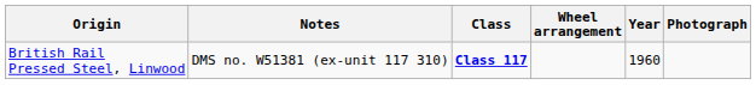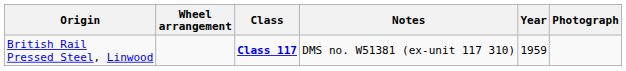columns swapped: Wheel arrangement <-> Notes
British Rail Pressed Steel, Linwood | Year: 1960 -> 1959
